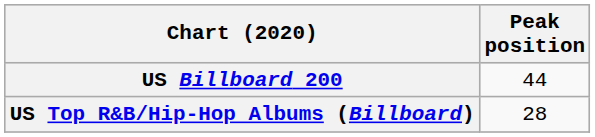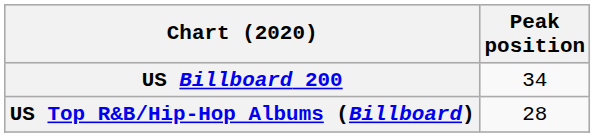US Billboard 200 | Peak position: 44 -> 34
